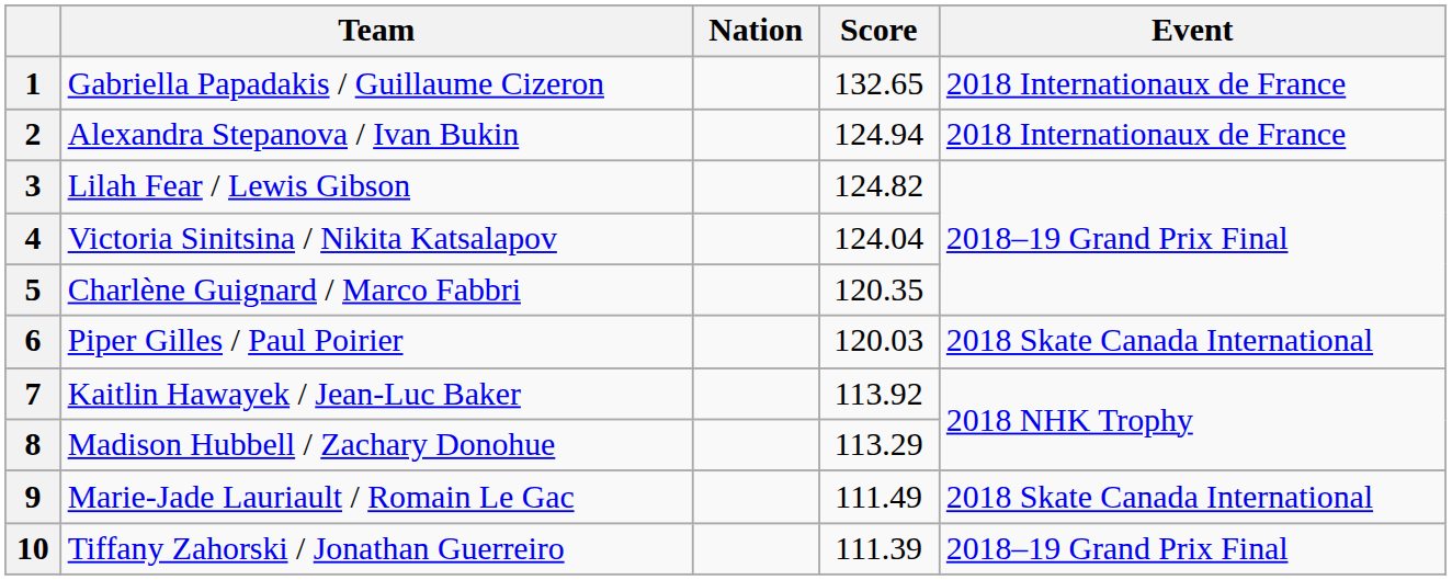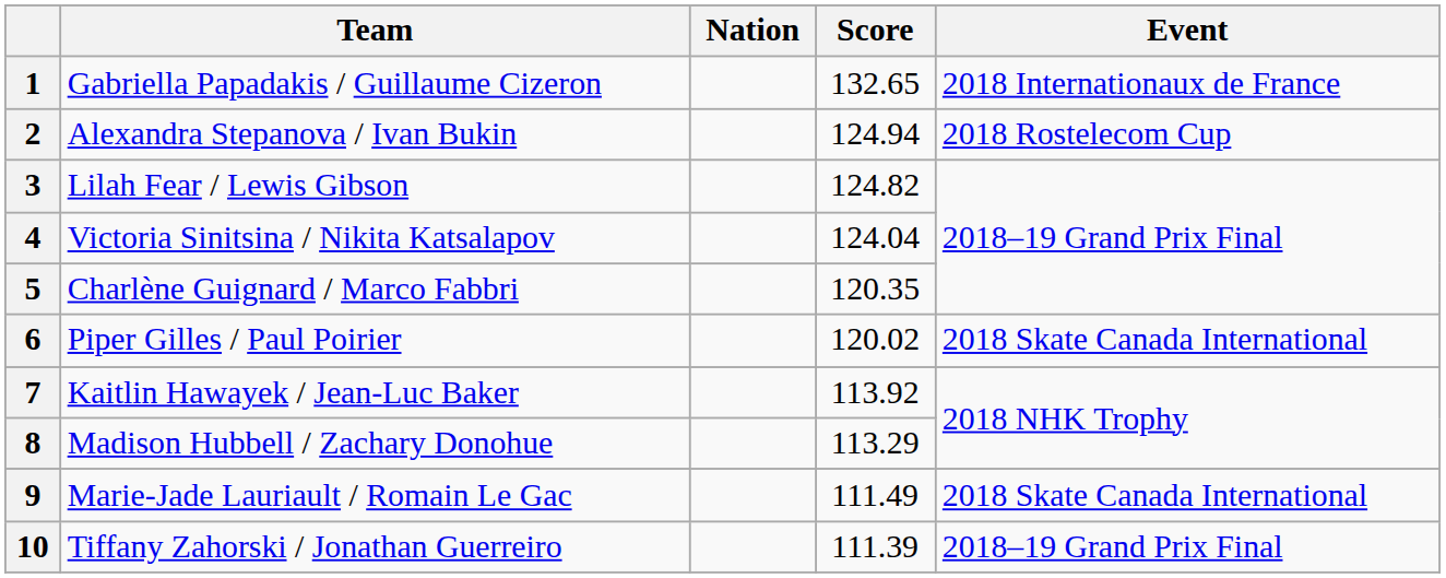2 | Event: 2018 Internationaux de France -> 2018 Rostelecom Cup
6 | Score: 120.03 -> 120.02
